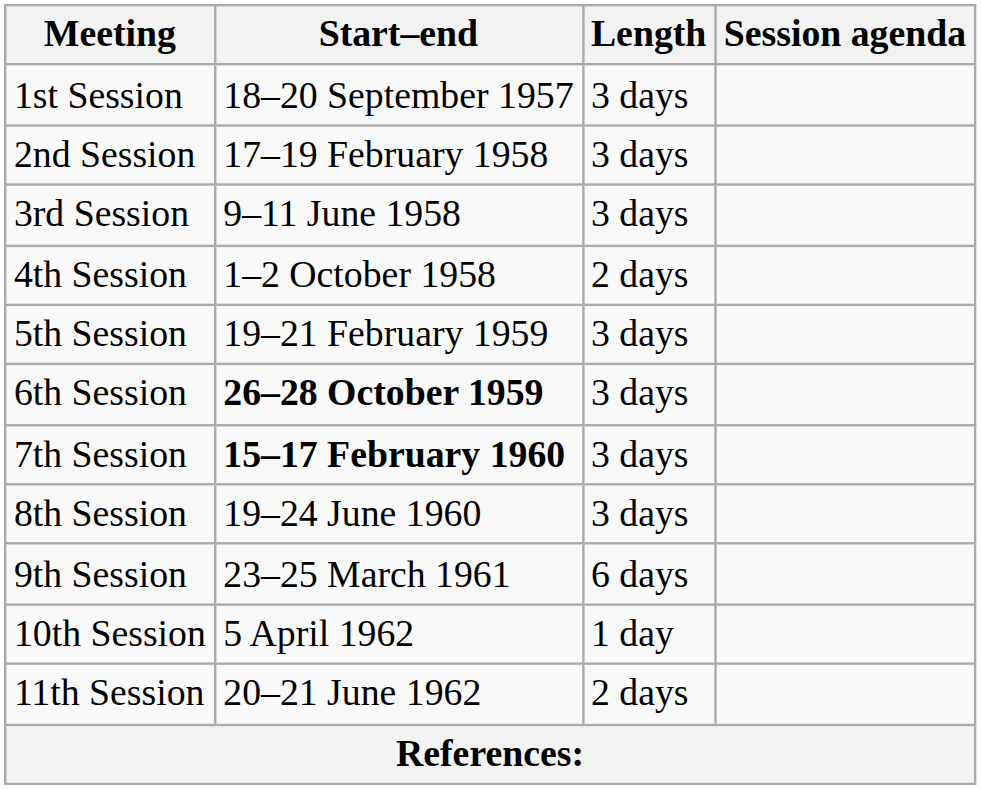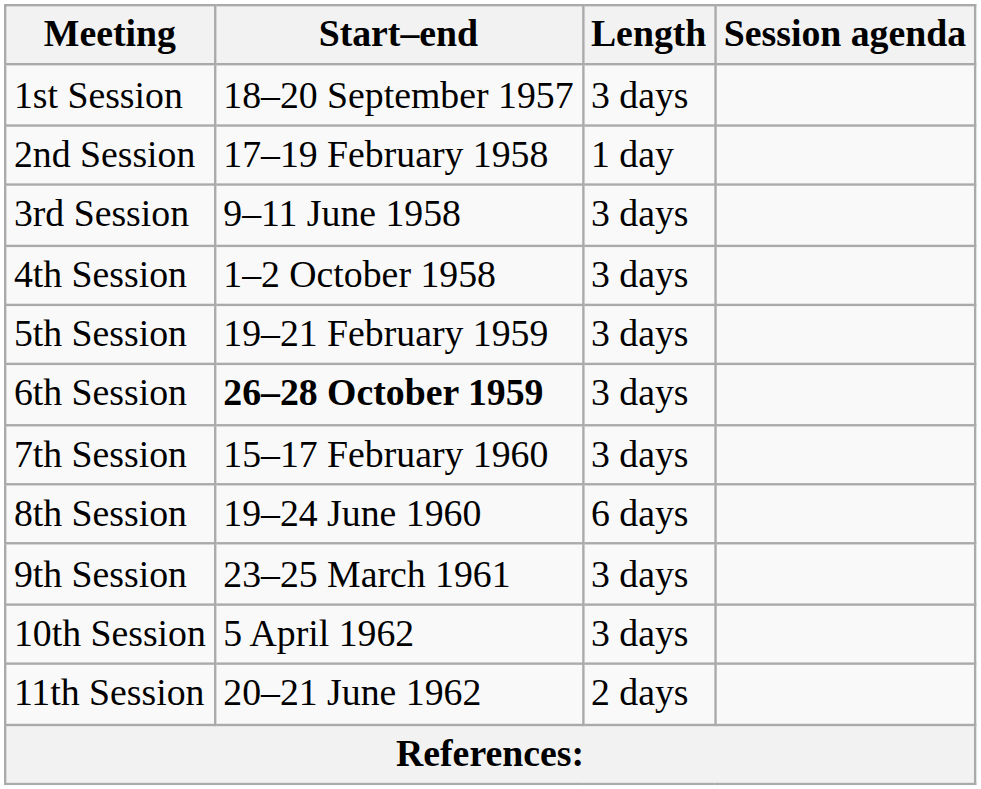2nd Session | Length: 3 days -> 1 day
4th Session | Length: 2 days -> 3 days
7th Session | Start–end: bold -> normal
8th Session | Length: 3 days -> 6 days
9th Session | Length: 6 days -> 3 days
10th Session | Length: 1 day -> 3 days
